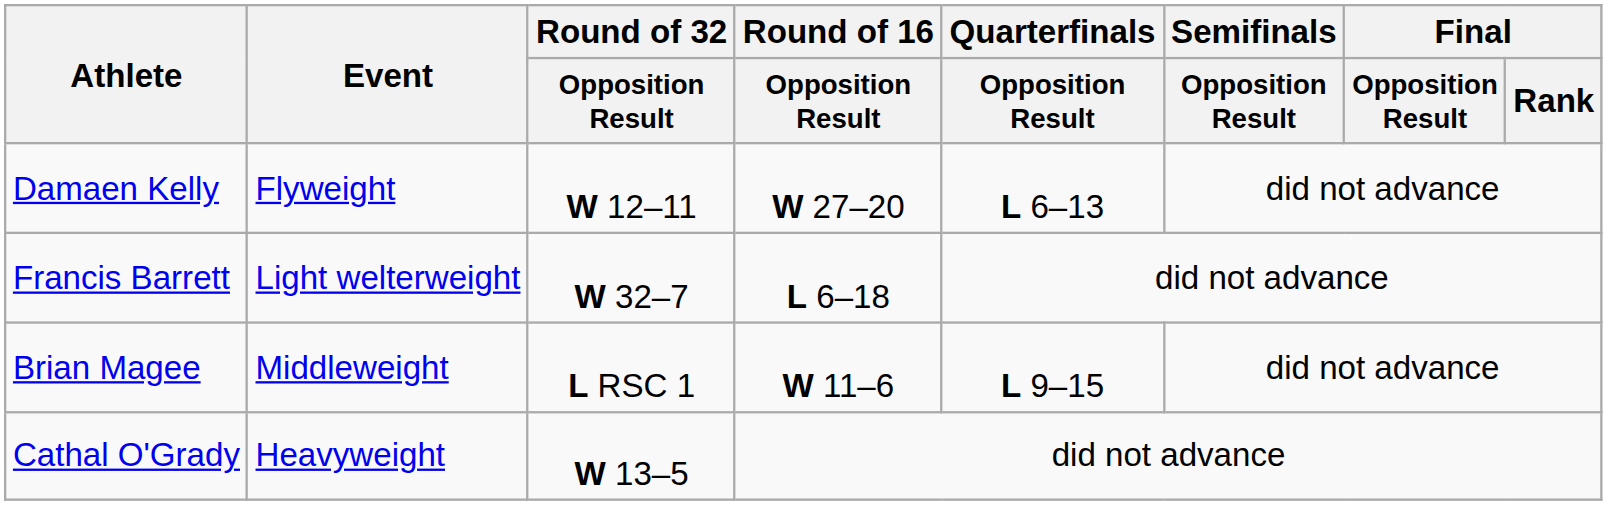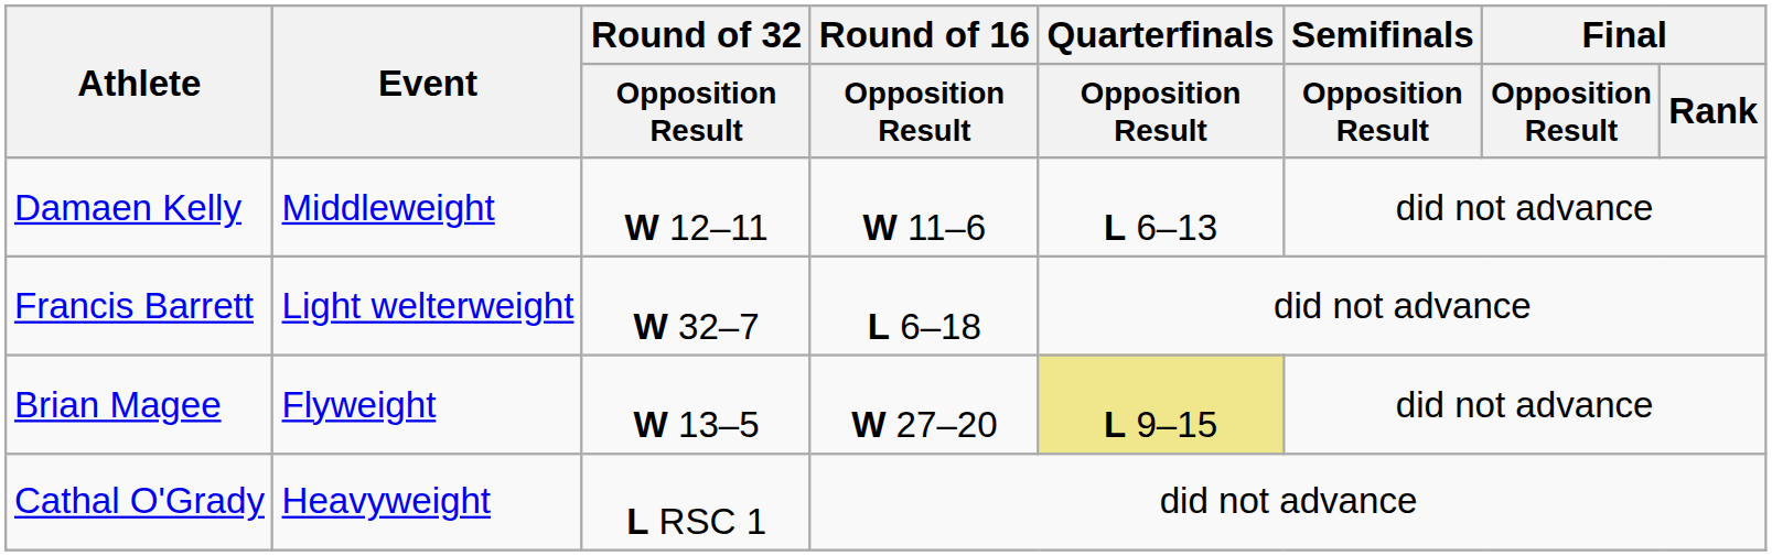Damaen Kelly | Event: Flyweight -> Middleweight
Damaen Kelly | Round of 16 / Opposition Result: W 27–20 -> W 11–6
Brian Magee | Event: Middleweight -> Flyweight
Brian Magee | Round of 32 / Opposition Result: L RSC 1 -> W 13–5
Brian Magee | Round of 16 / Opposition Result: W 11–6 -> W 27–20
Brian Magee | Quarterfinals / Opposition Result: no background -> khaki background
Cathal O'Grady | Round of 32 / Opposition Result: W 13–5 -> L RSC 1
